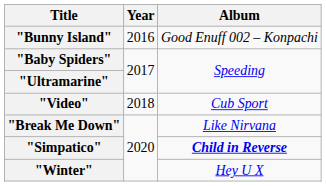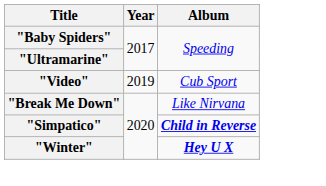- row: "Bunny Island" | 2016 | Good Enuff 002 – Konpachi
"Video" | Year: 2018 -> 2019
"Winter" | Album: normal -> bold
